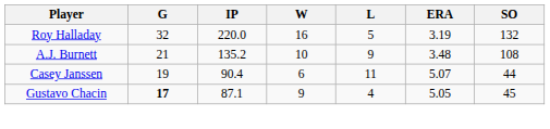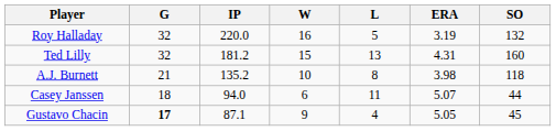+ row: Ted Lilly | 32 | 181.2 | 15 | 13 | 4.31 | 160
A.J. Burnett | L: 9 -> 8
A.J. Burnett | ERA: 3.48 -> 3.98
A.J. Burnett | SO: 108 -> 118
Casey Janssen | G: 19 -> 18
Casey Janssen | IP: 90.4 -> 94.0
